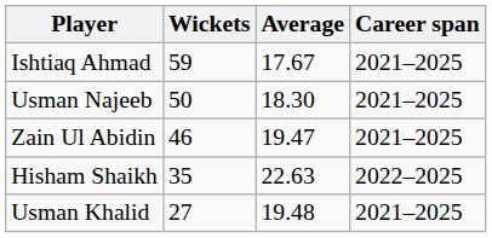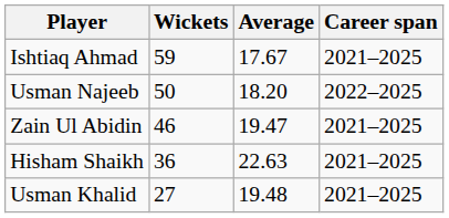Usman Najeeb | Average: 18.30 -> 18.20
Usman Najeeb | Career span: 2021–2025 -> 2022–2025
Hisham Shaikh | Wickets: 35 -> 36
Hisham Shaikh | Career span: 2022–2025 -> 2021–2025
